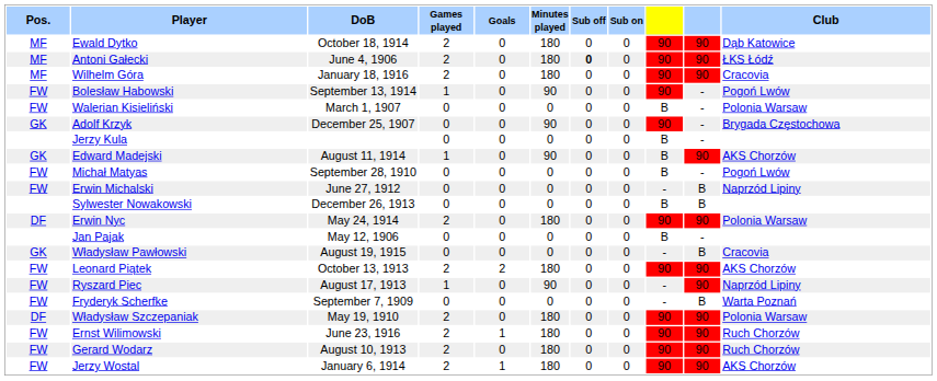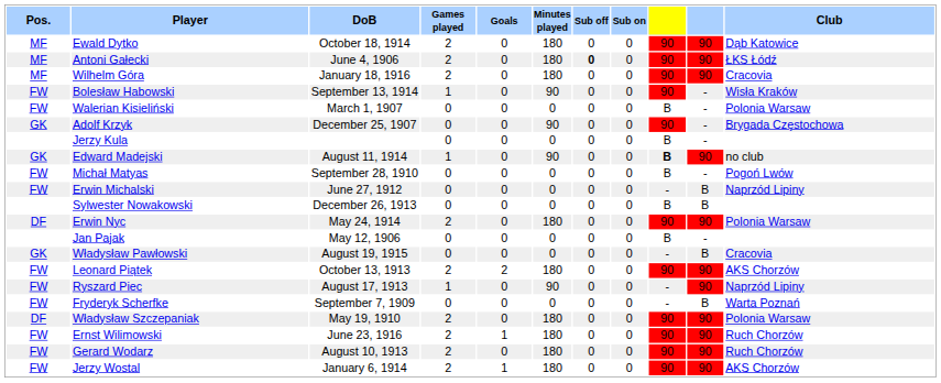Bolesław Habowski | Club: Pogoń Lwów -> Wisła Kraków
Edward Madejski | column 9: normal -> bold
Edward Madejski | Club: AKS Chorzów -> no club
